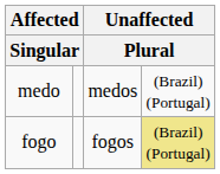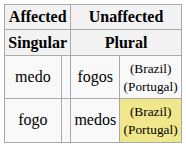medo | column 3: medos -> fogos
fogo | column 3: fogos -> medos
